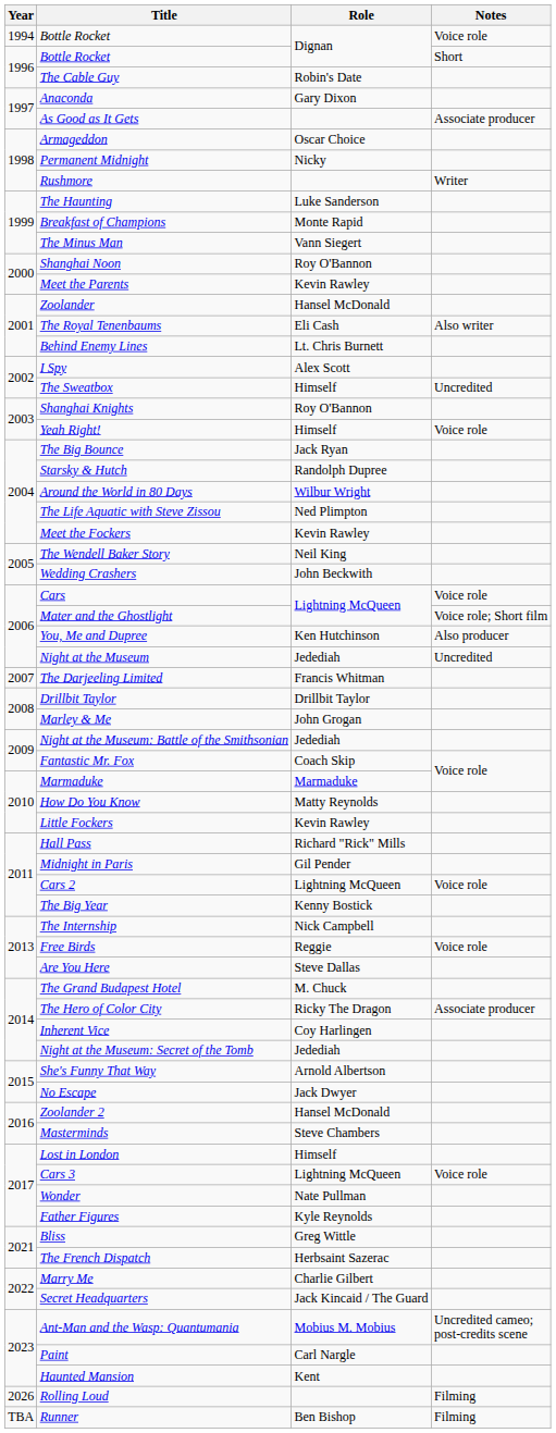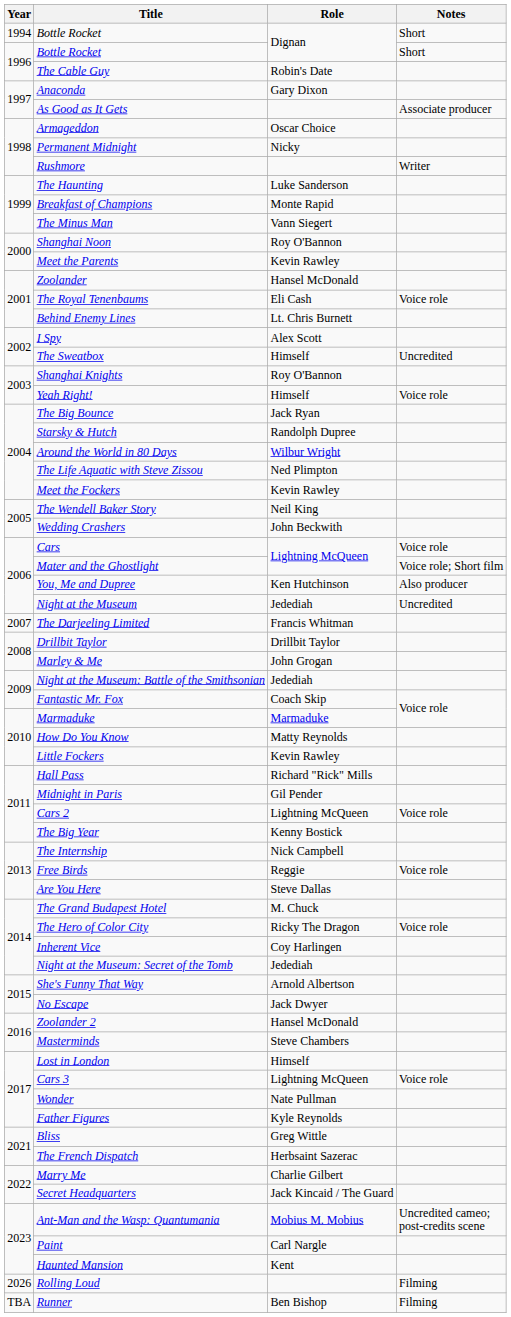1994 / Bottle Rocket | Notes: Voice role -> Short
The Royal Tenenbaums | Notes: Also writer -> Voice role
The Hero of Color City | Notes: Associate producer -> Voice role
